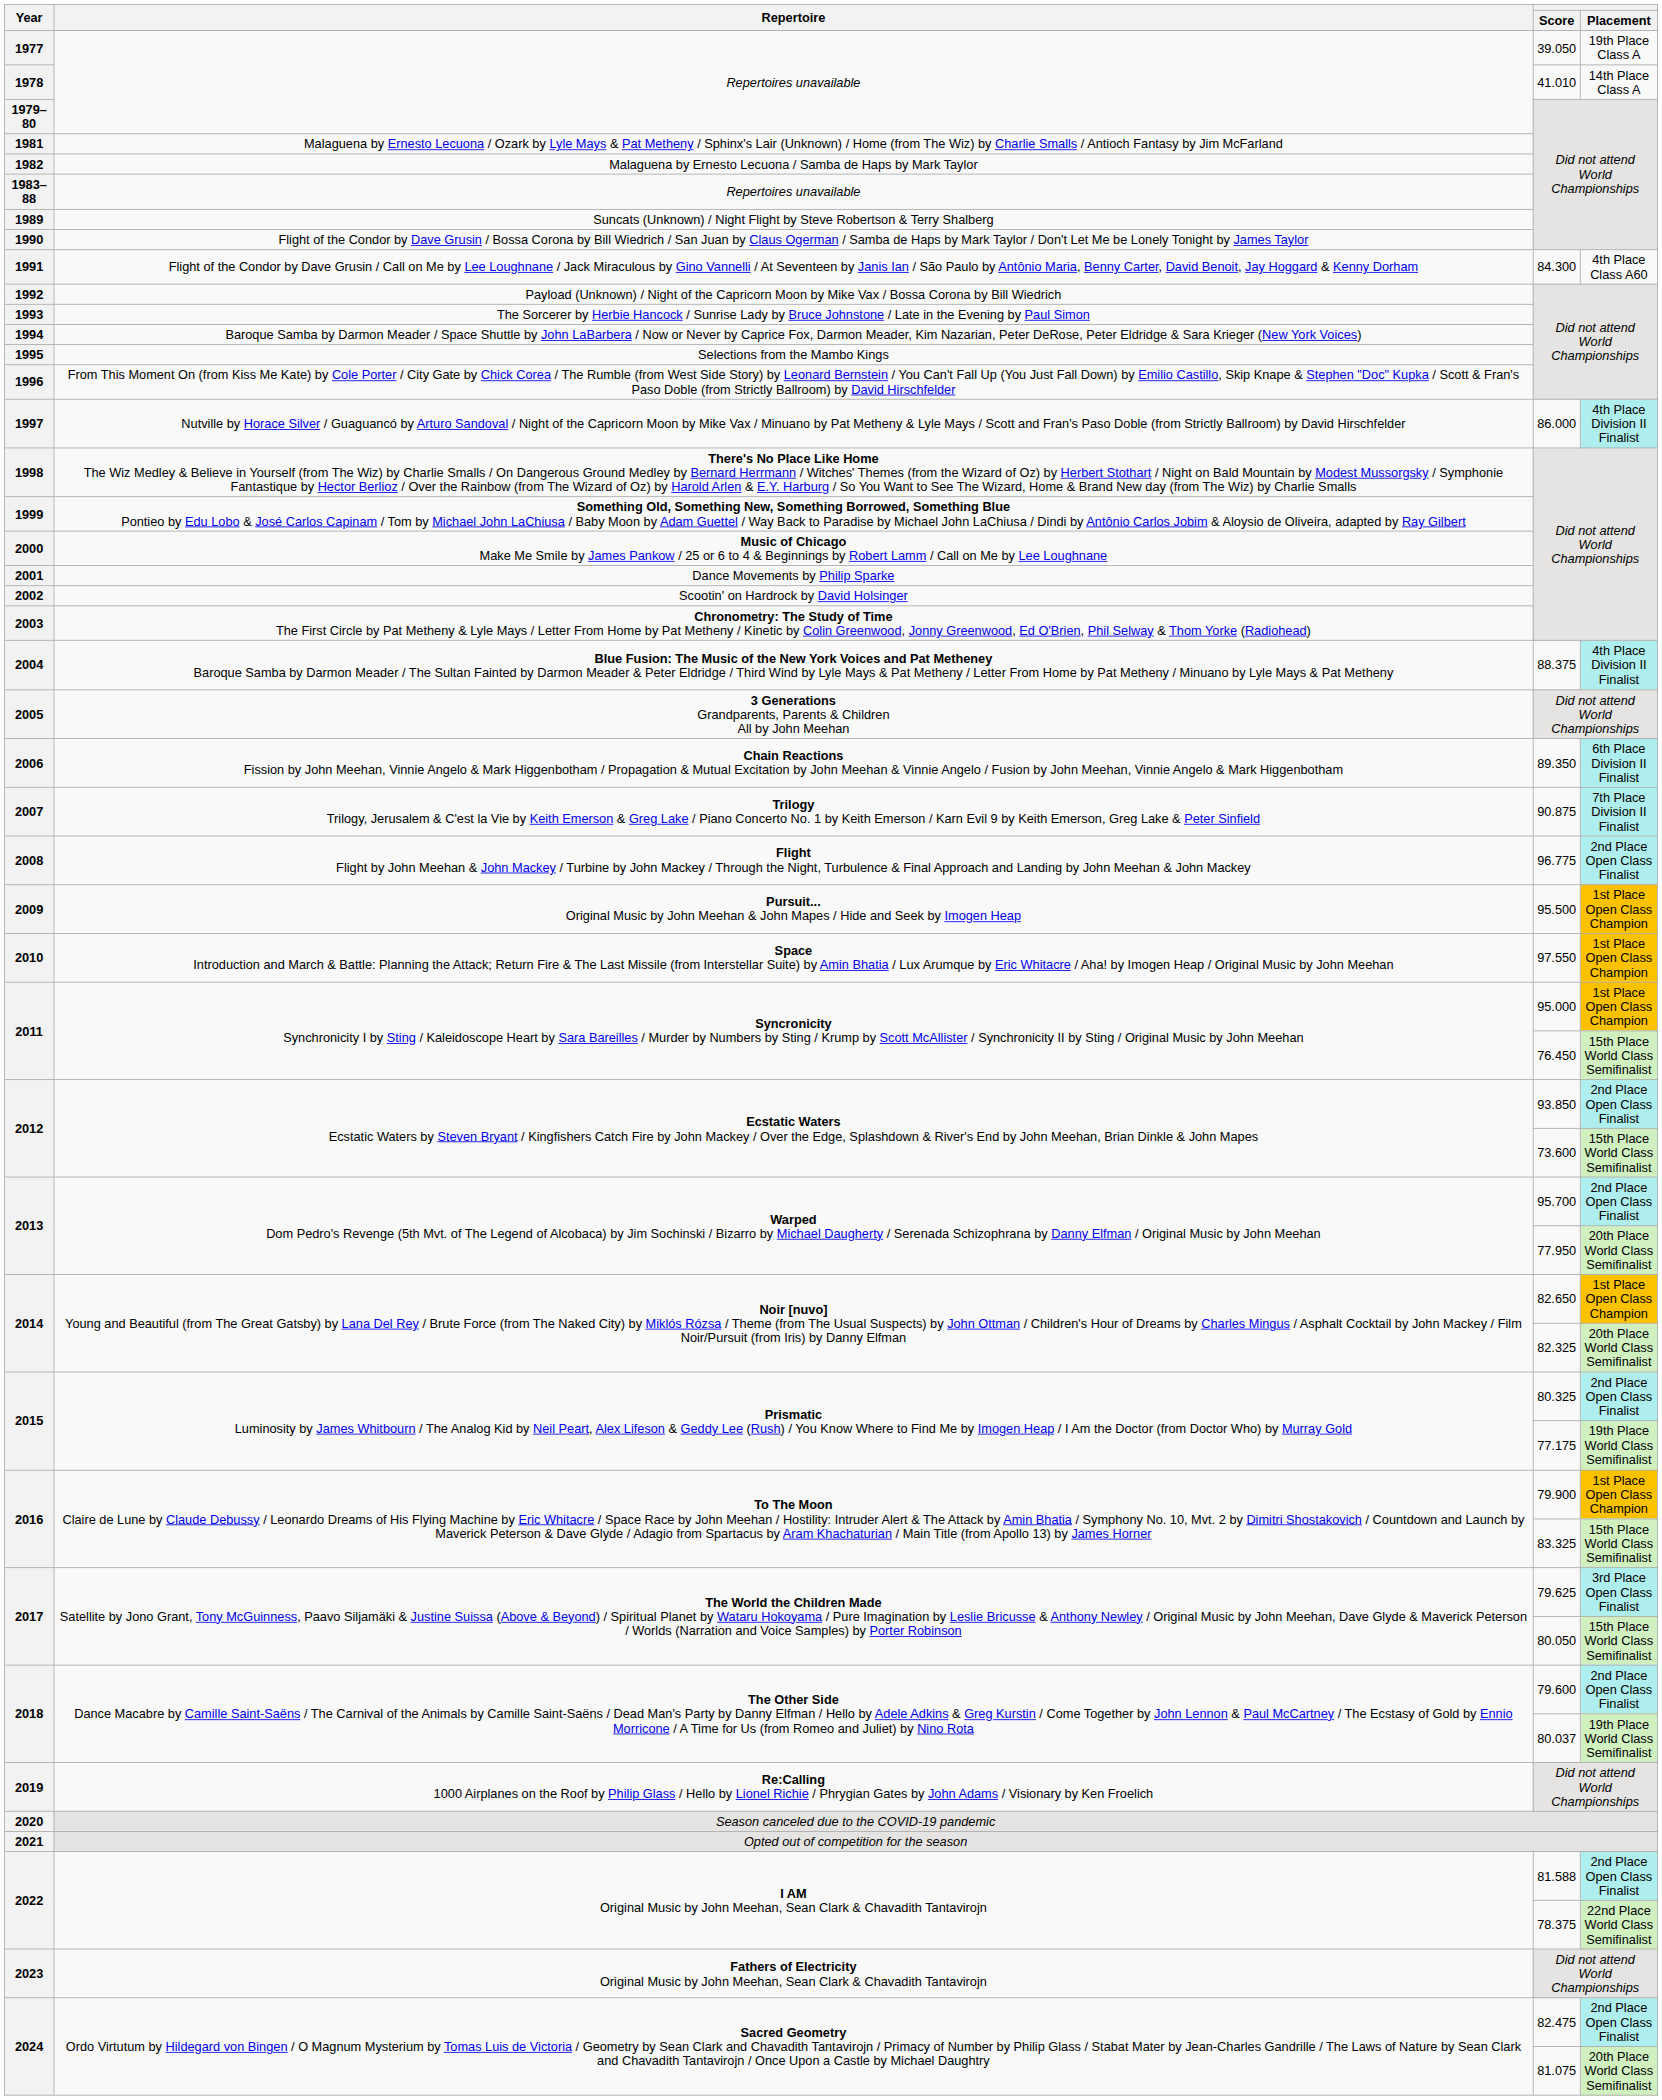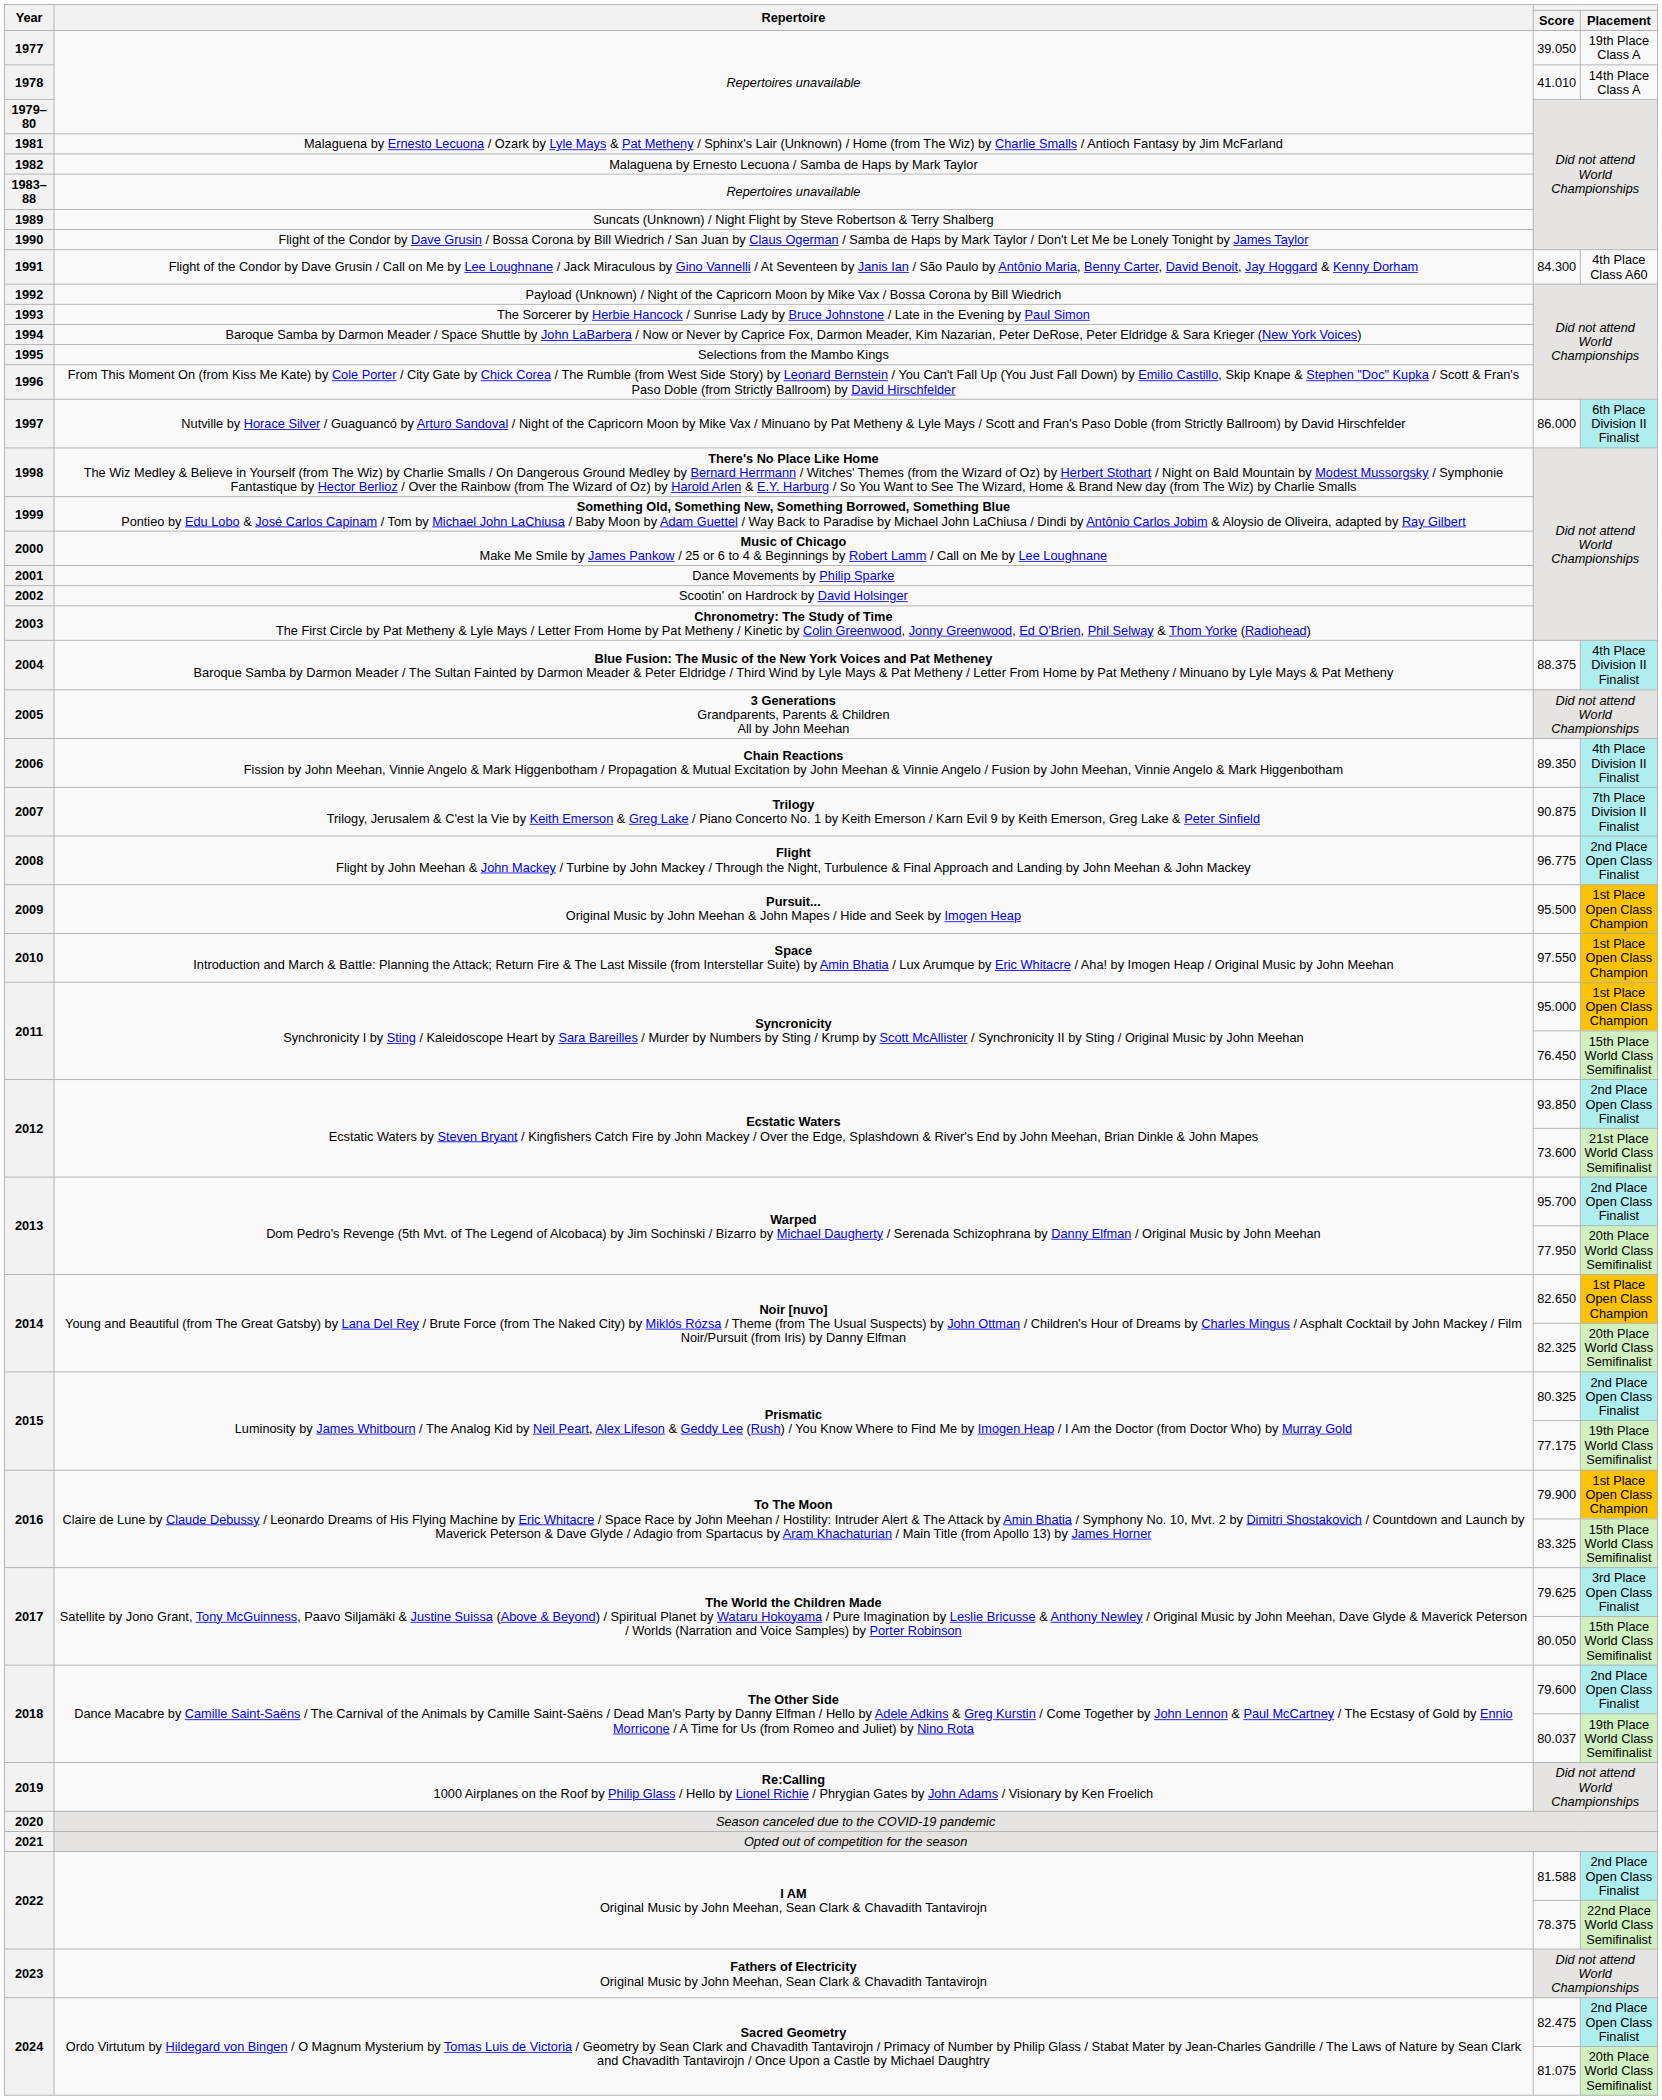1997 | Placement: 4th Place Division II Finalist -> 6th Place Division II Finalist
2006 | Placement: 6th Place Division II Finalist -> 4th Place Division II Finalist
2012 / 73.600 | Placement: 15th Place World Class Semifinalist -> 21st Place World Class Semifinalist
